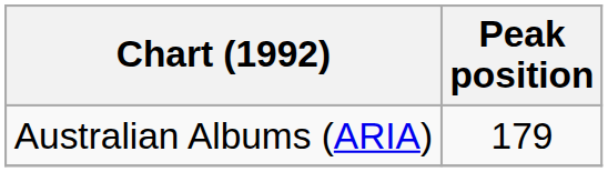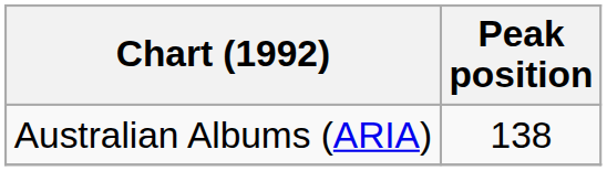Australian Albums (ARIA) | Peak position: 179 -> 138
